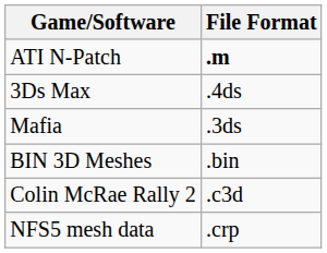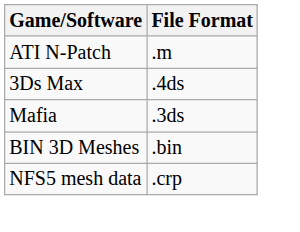ATI N-Patch | File Format: bold -> normal
- row: Colin McRae Rally 2 | .c3d
